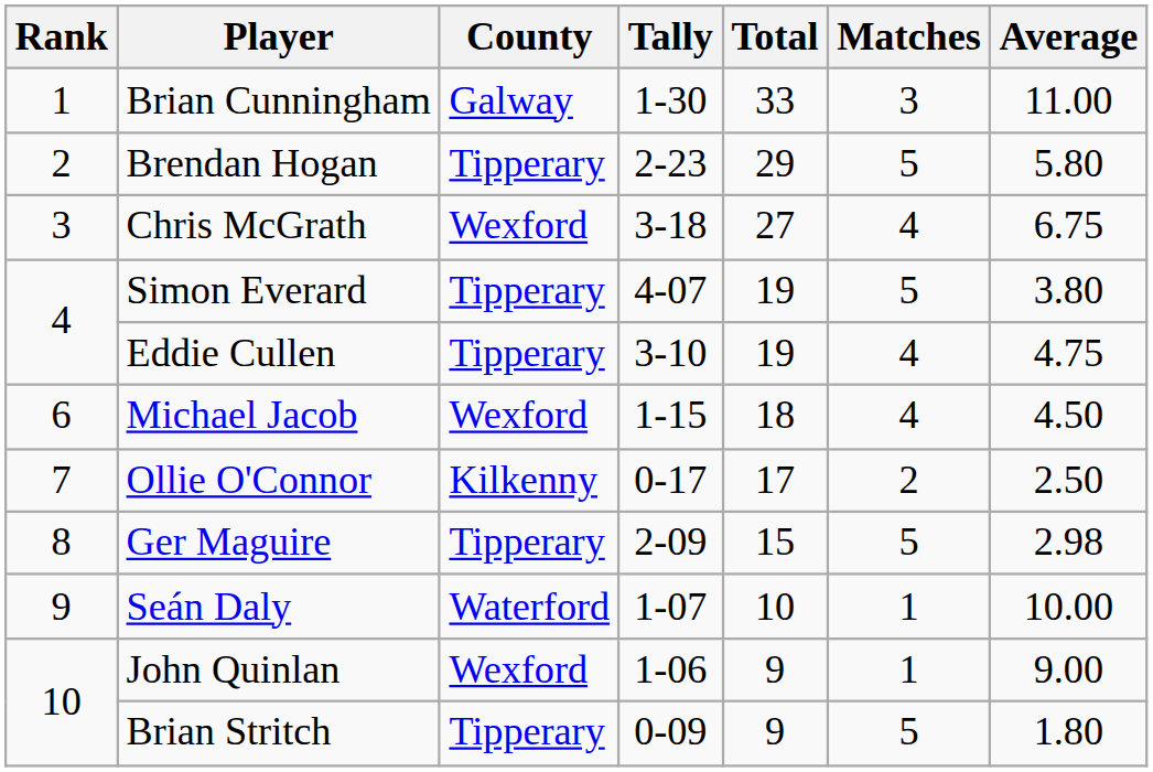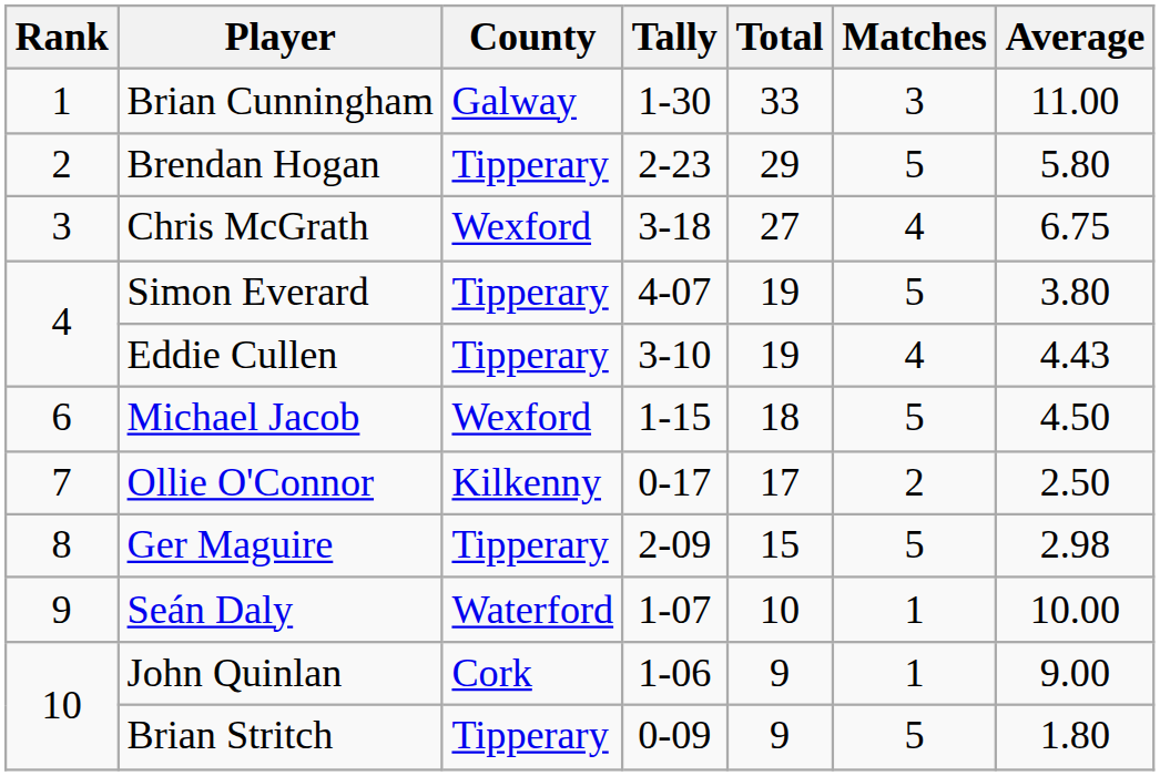Eddie Cullen | Average: 4.75 -> 4.43
Michael Jacob | Matches: 4 -> 5
John Quinlan | County: Wexford -> Cork
